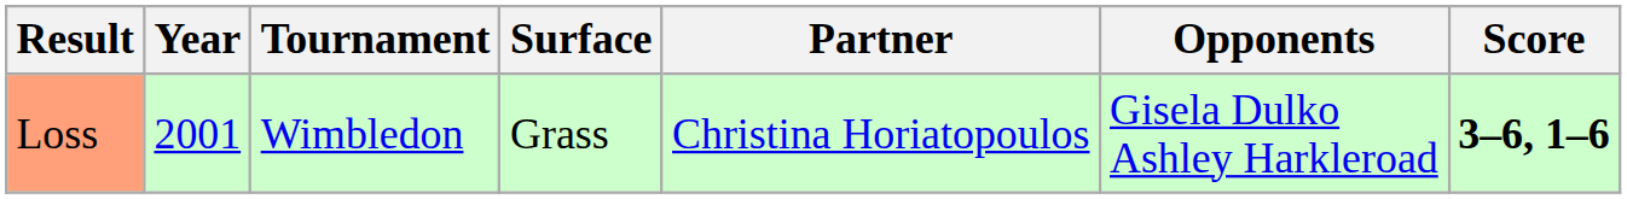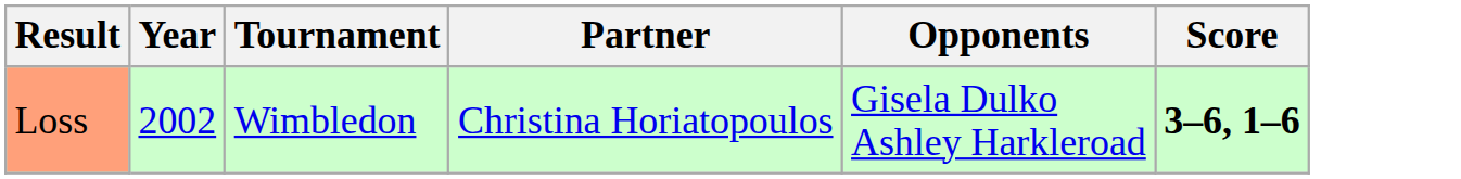- column: Surface | Grass
Loss | Year: 2001 -> 2002
